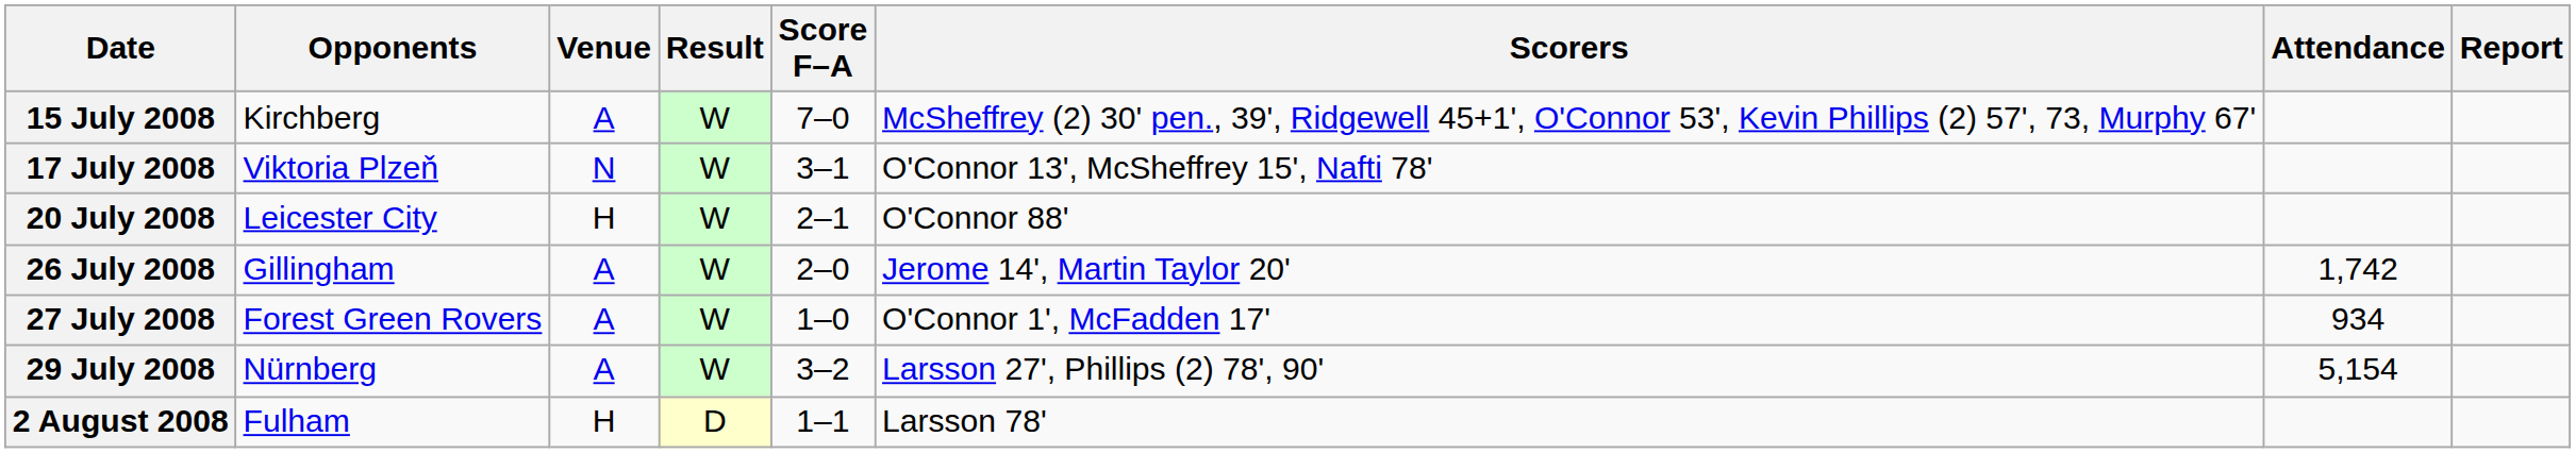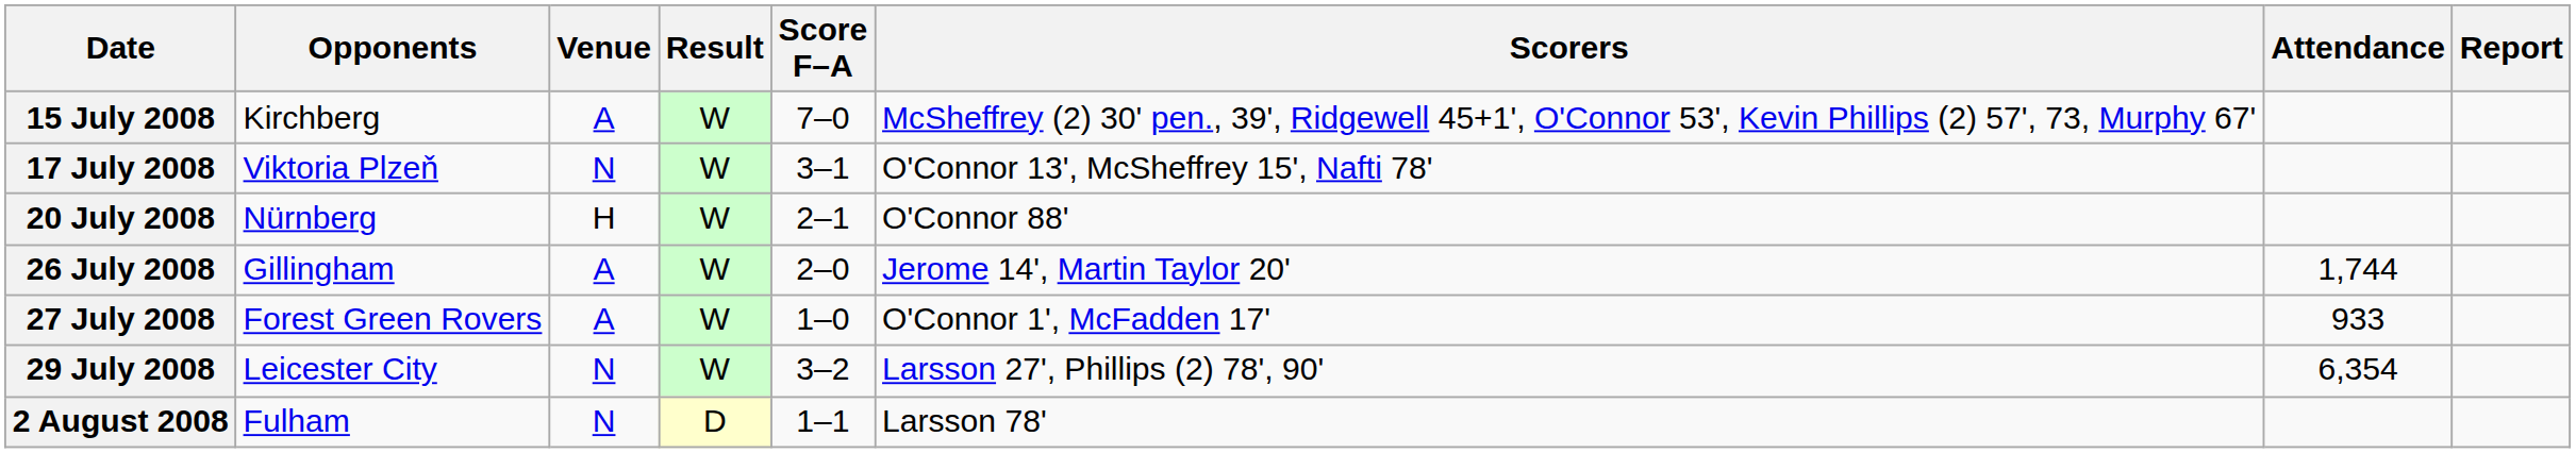20 July 2008 | Opponents: Leicester City -> Nürnberg
26 July 2008 | Attendance: 1,742 -> 1,744
27 July 2008 | Attendance: 934 -> 933
29 July 2008 | Opponents: Nürnberg -> Leicester City
29 July 2008 | Venue: A -> N
29 July 2008 | Attendance: 5,154 -> 6,354
2 August 2008 | Venue: H -> N
